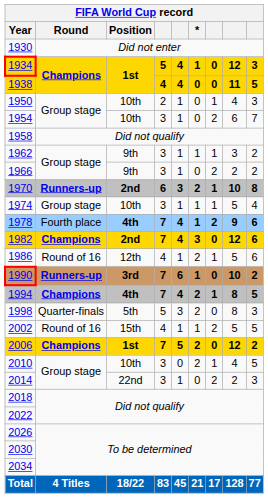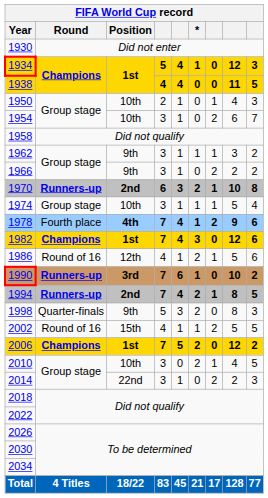1982 | Position: 2nd -> 1st
1994 | Round: Champions -> Runners-up
1994 | Position: 4th -> 2nd
1998 | Position: 5th -> 9th
